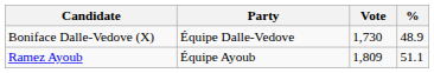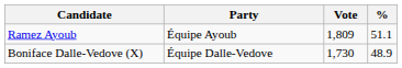rows swapped: Ramez Ayoub <-> Boniface Dalle-Vedove (X)
